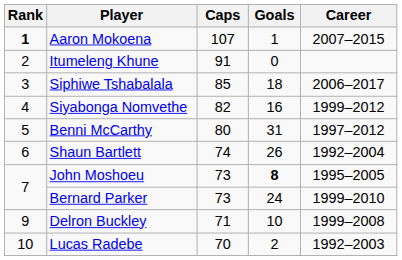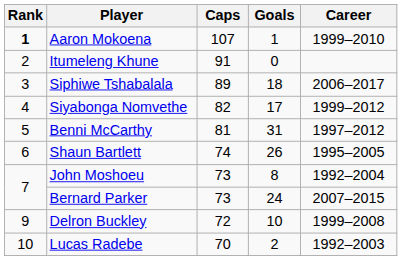Aaron Mokoena | Career: 2007–2015 -> 1999–2010
Siphiwe Tshabalala | Caps: 85 -> 89
Siyabonga Nomvethe | Goals: 16 -> 17
Benni McCarthy | Caps: 80 -> 81
Shaun Bartlett | Career: 1992–2004 -> 1995–2005
John Moshoeu | Goals: bold -> normal
John Moshoeu | Career: 1995–2005 -> 1992–2004
Bernard Parker | Career: 1999–2010 -> 2007–2015
Delron Buckley | Caps: 71 -> 72
